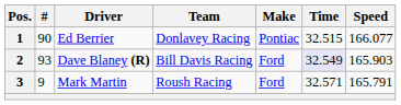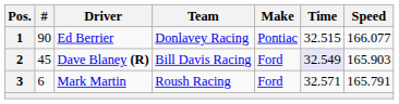2 | #: 93 -> 45
3 | #: 9 -> 6
